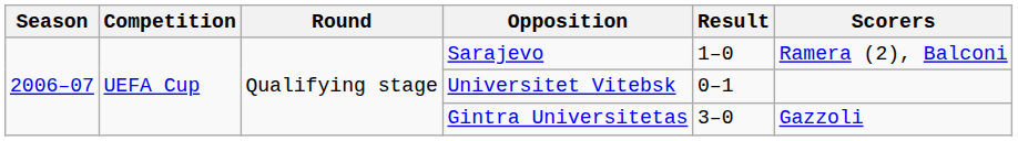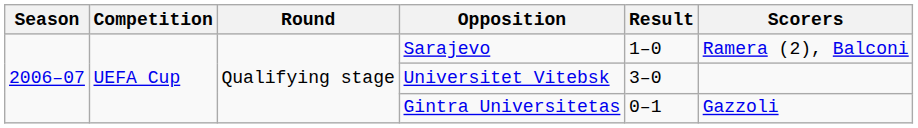Universitet Vitebsk | Result: 0–1 -> 3–0
Gintra Universitetas | Result: 3–0 -> 0–1
